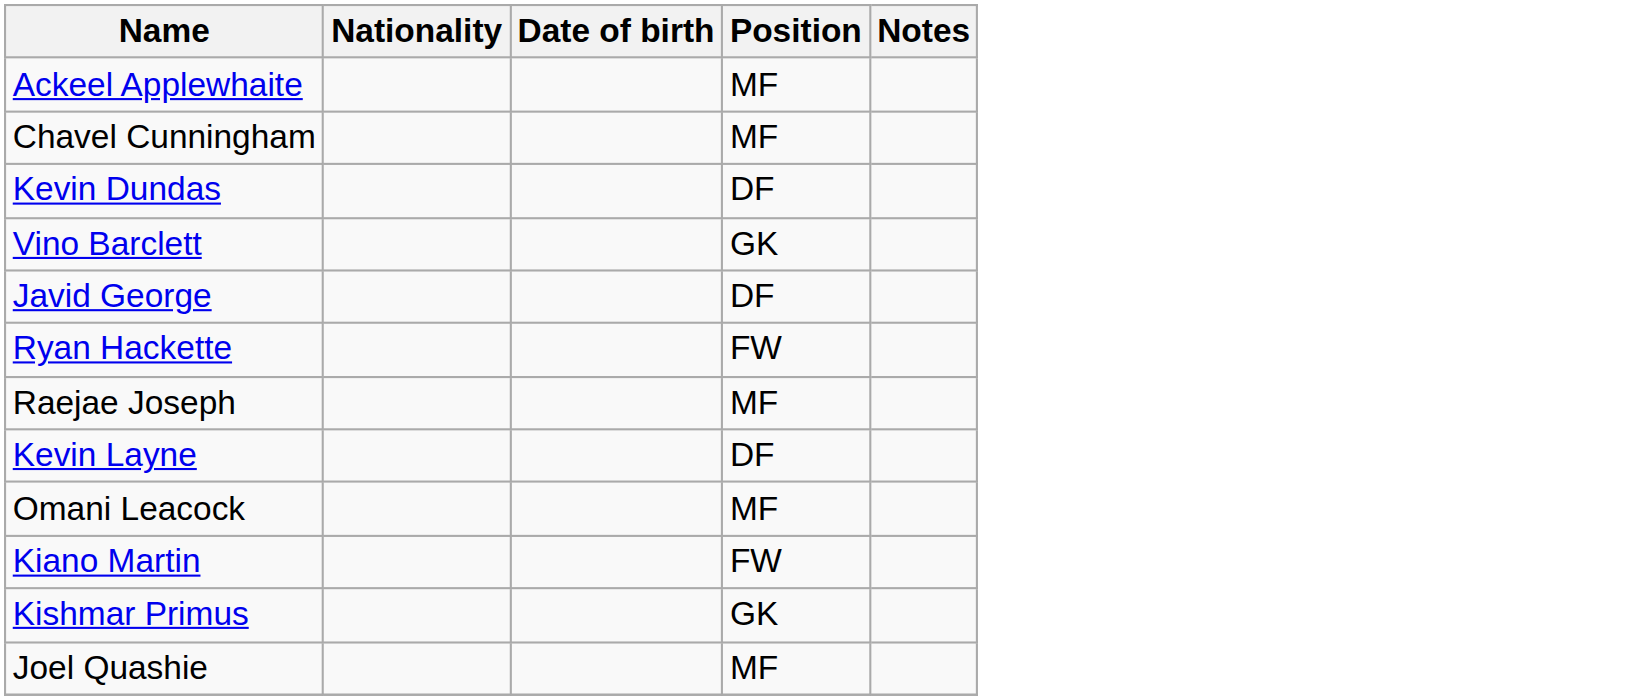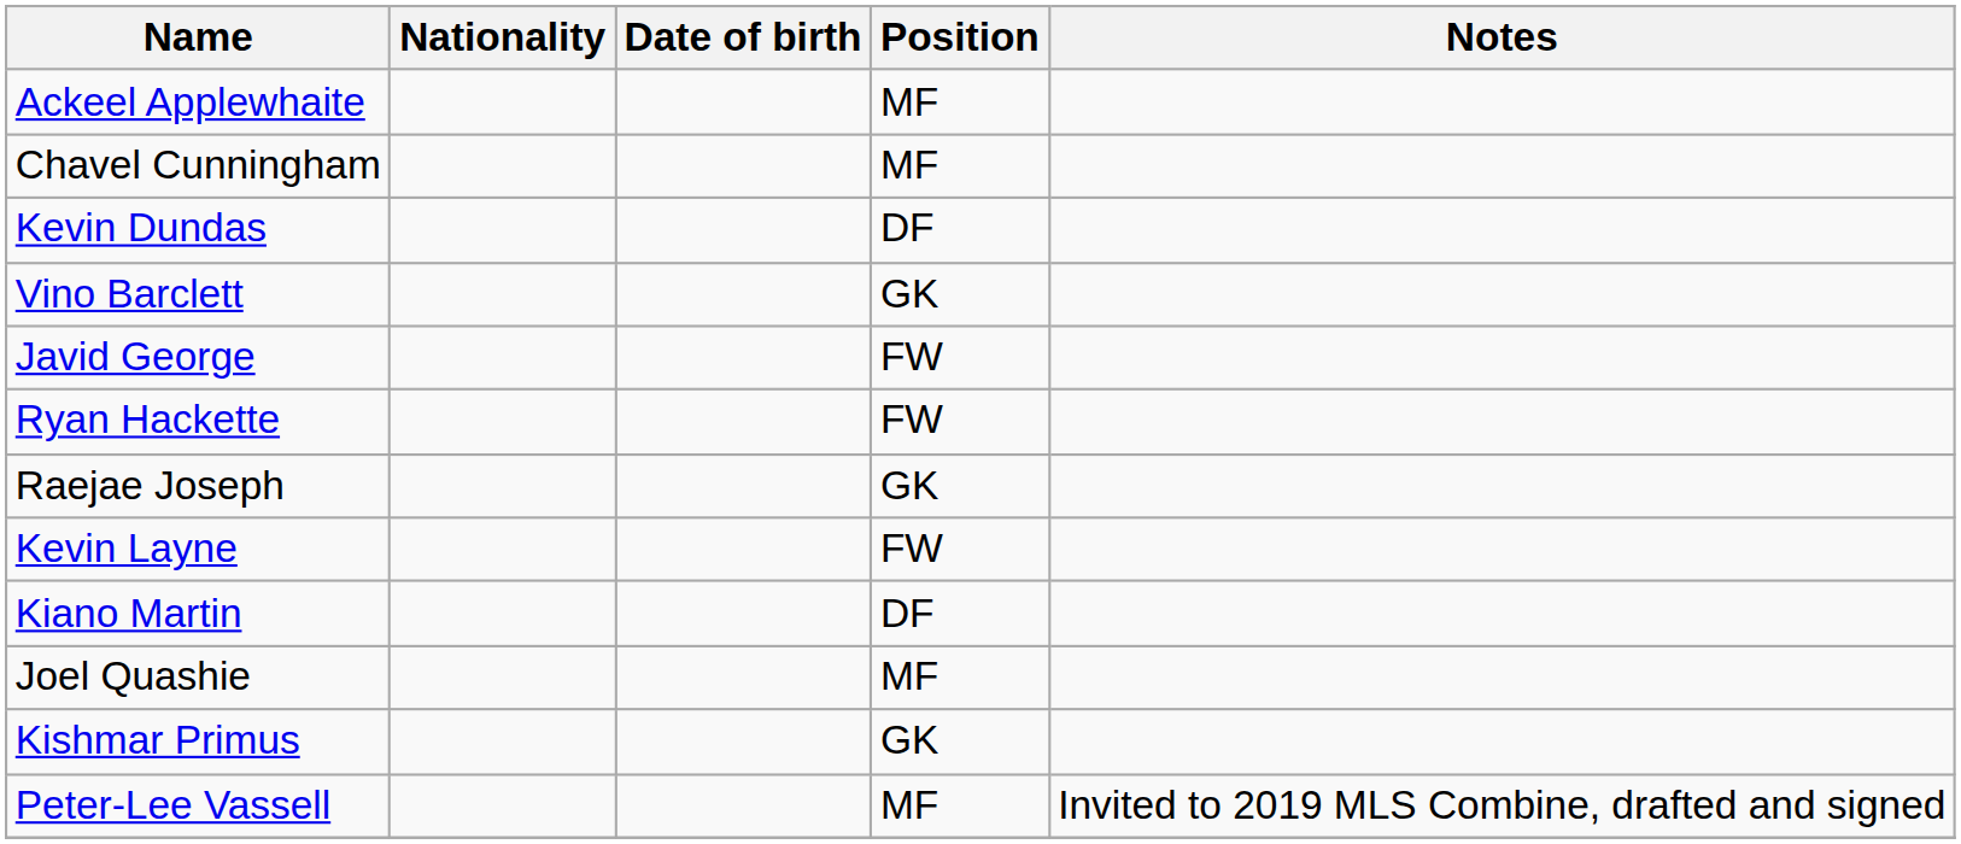Javid George | Position: DF -> FW
Raejae Joseph | Position: MF -> GK
Kevin Layne | Position: DF -> FW
- row: Omani Leacock | MF
Kiano Martin | Position: FW -> DF
rows swapped: Kishmar Primus <-> Joel Quashie
+ row: Peter-Lee Vassell | MF | Invited to 2019 MLS Combine, drafted and signed
